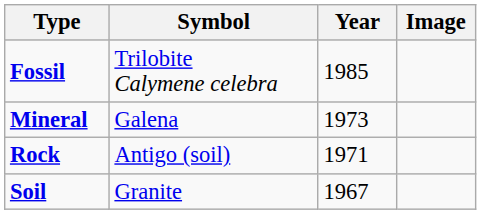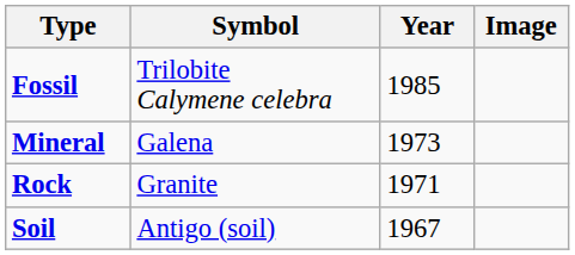Rock | Symbol: Antigo (soil) -> Granite
Soil | Symbol: Granite -> Antigo (soil)
